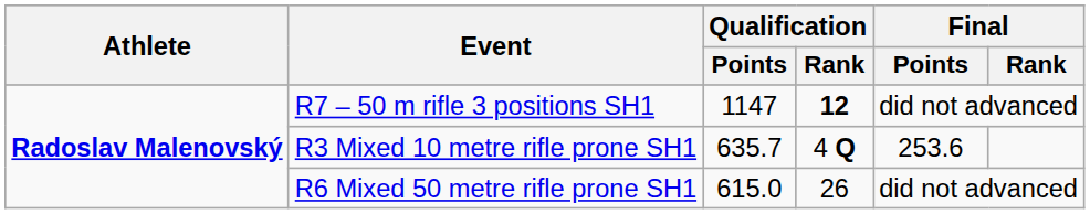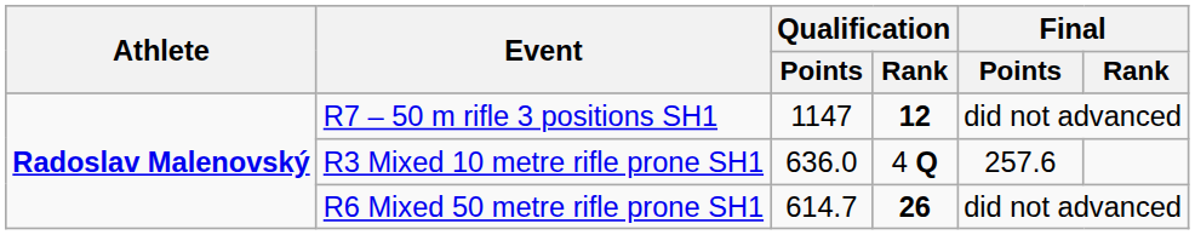R3 Mixed 10 metre rifle prone SH1 | Qualification / Points: 635.7 -> 636.0
R3 Mixed 10 metre rifle prone SH1 | Final / Points: 253.6 -> 257.6
R6 Mixed 50 metre rifle prone SH1 | Qualification / Points: 615.0 -> 614.7
R6 Mixed 50 metre rifle prone SH1 | Qualification / Rank: normal -> bold
